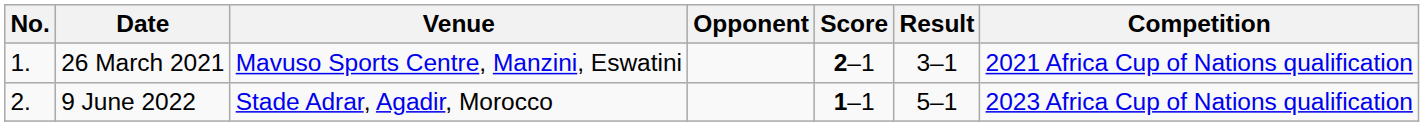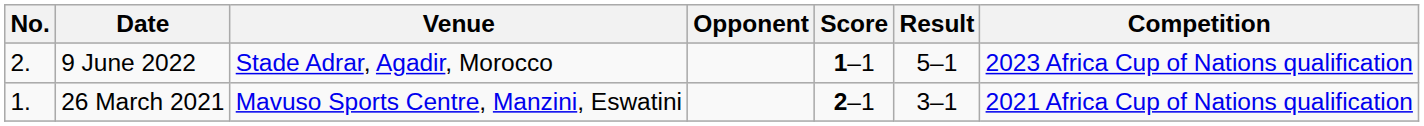rows swapped: 26 March 2021 <-> 9 June 2022
